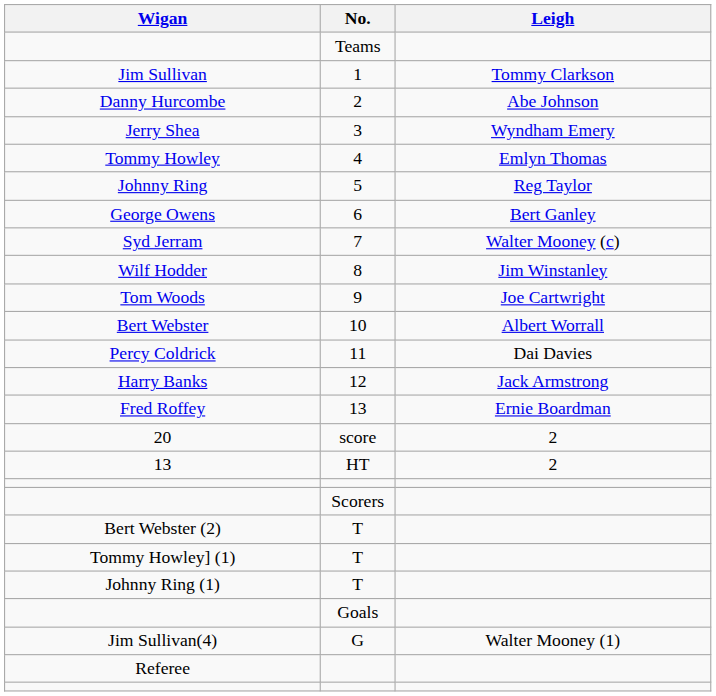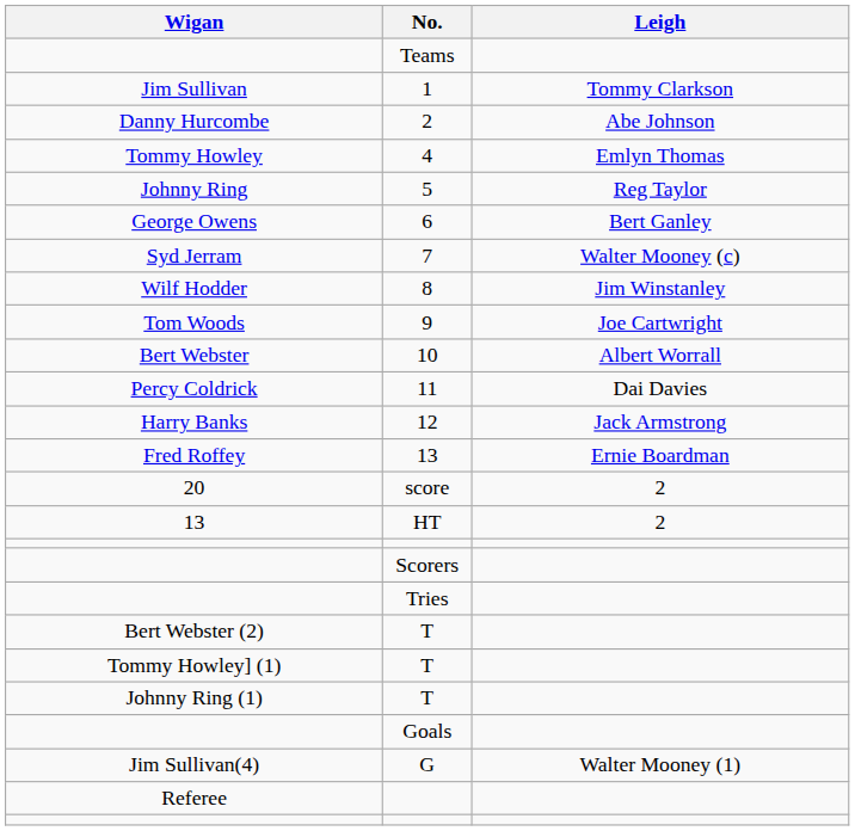- row: Jerry Shea | 3 | Wyndham Emery
+ row: Tries
